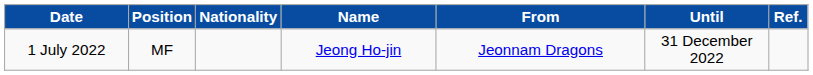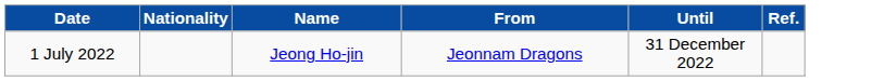- column: Position | MF
